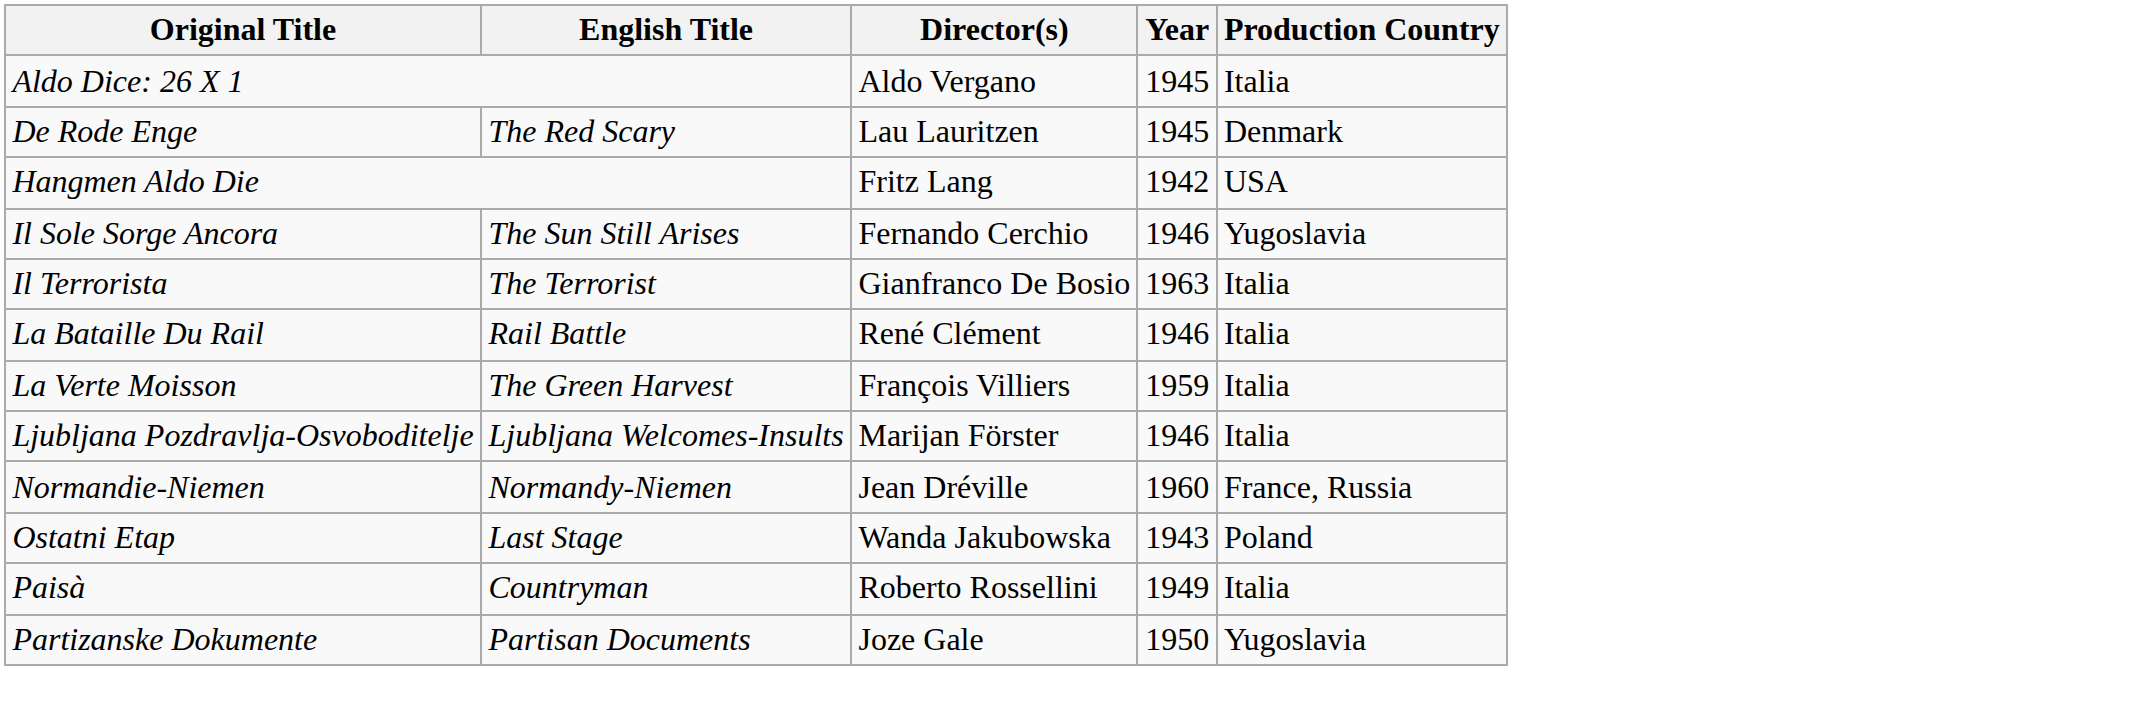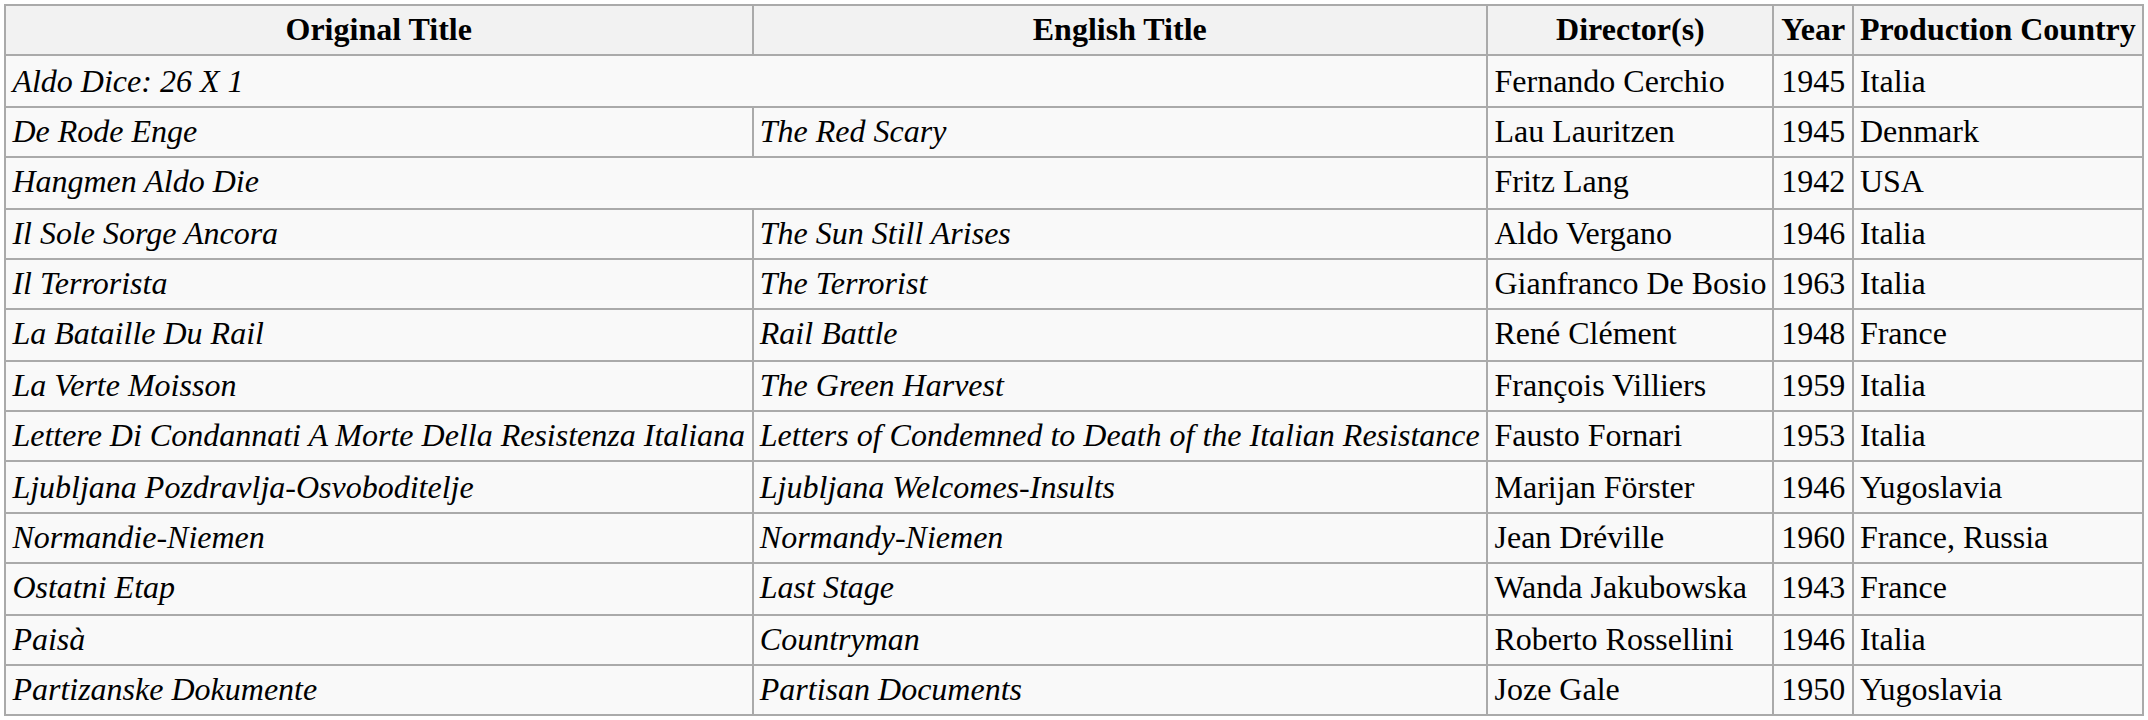Aldo Dice: 26 X 1 | Director(s): Aldo Vergano -> Fernando Cerchio
Il Sole Sorge Ancora | Director(s): Fernando Cerchio -> Aldo Vergano
Il Sole Sorge Ancora | Production Country: Yugoslavia -> Italia
La Bataille Du Rail | Year: 1946 -> 1948
La Bataille Du Rail | Production Country: Italia -> France
+ row: Lettere Di Condannati A Morte Della Resistenza Italiana | Letters of Condemned to Death of the Italian Resistance | Fausto Fornari | 1953 | Italia
Ljubljana Pozdravlja-Osvoboditelje | Production Country: Italia -> Yugoslavia
Ostatni Etap | Production Country: Poland -> France
Paisà | Year: 1949 -> 1946
